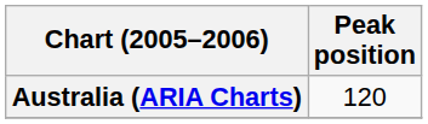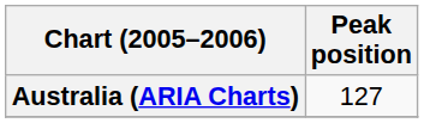Australia (ARIA Charts) | Peak position: 120 -> 127
